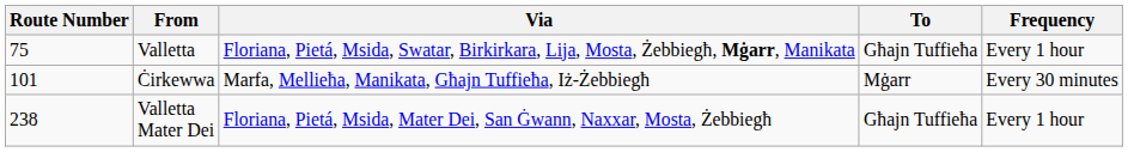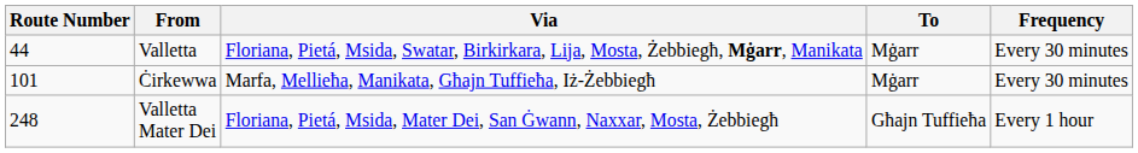Valletta | Route Number: 75 -> 44
Valletta | To: Għajn Tuffieħa -> Mġarr
Valletta | Frequency: Every 1 hour -> Every 30 minutes
Valletta Mater Dei | Route Number: 238 -> 248
